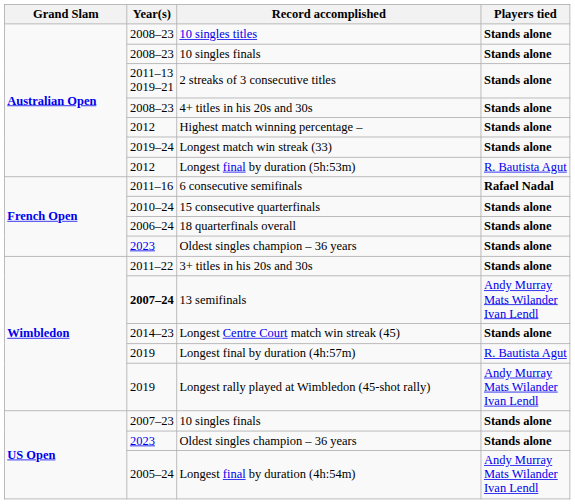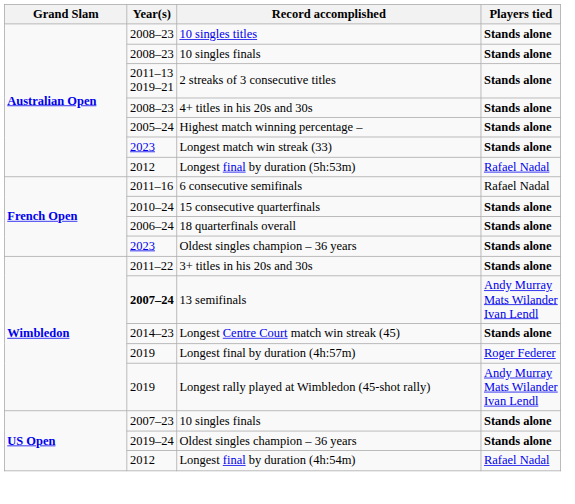Highest match winning percentage – | Year(s): 2012 -> 2005–24
Longest match win streak (33) | Year(s): 2019–24 -> 2023
Longest final by duration (5h:53m) | Players tied: R. Bautista Agut -> Rafael Nadal
6 consecutive semifinals | Players tied: bold -> normal
Longest final by duration (4h:57m) | Players tied: R. Bautista Agut -> Roger Federer
US Open / Oldest singles champion – 36 years | Year(s): 2023 -> 2019–24
Longest final by duration (4h:54m) | Year(s): 2005–24 -> 2012
Longest final by duration (4h:54m) | Players tied: Andy Murray Mats Wilander Ivan Lendl -> Rafael Nadal
